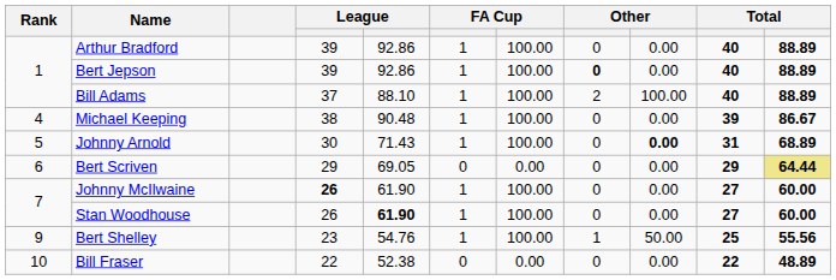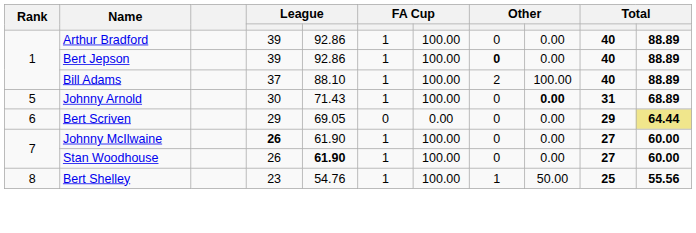- row: 4 | Michael Keeping | 38 | 90.48 | 1 | 100.00 | 0 | 0.00 | 39 | 86.67
Bert Shelley | Rank: 9 -> 8
- row: 10 | Bill Fraser | 22 | 52.38 | 0 | 0.00 | 0 | 0.00 | 22 | 48.89
